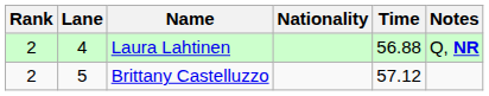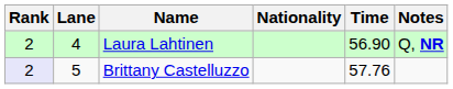Laura Lahtinen | Time: 56.88 -> 56.90
Brittany Castelluzzo | Rank: no background -> lavender background
Brittany Castelluzzo | Time: 57.12 -> 57.76
